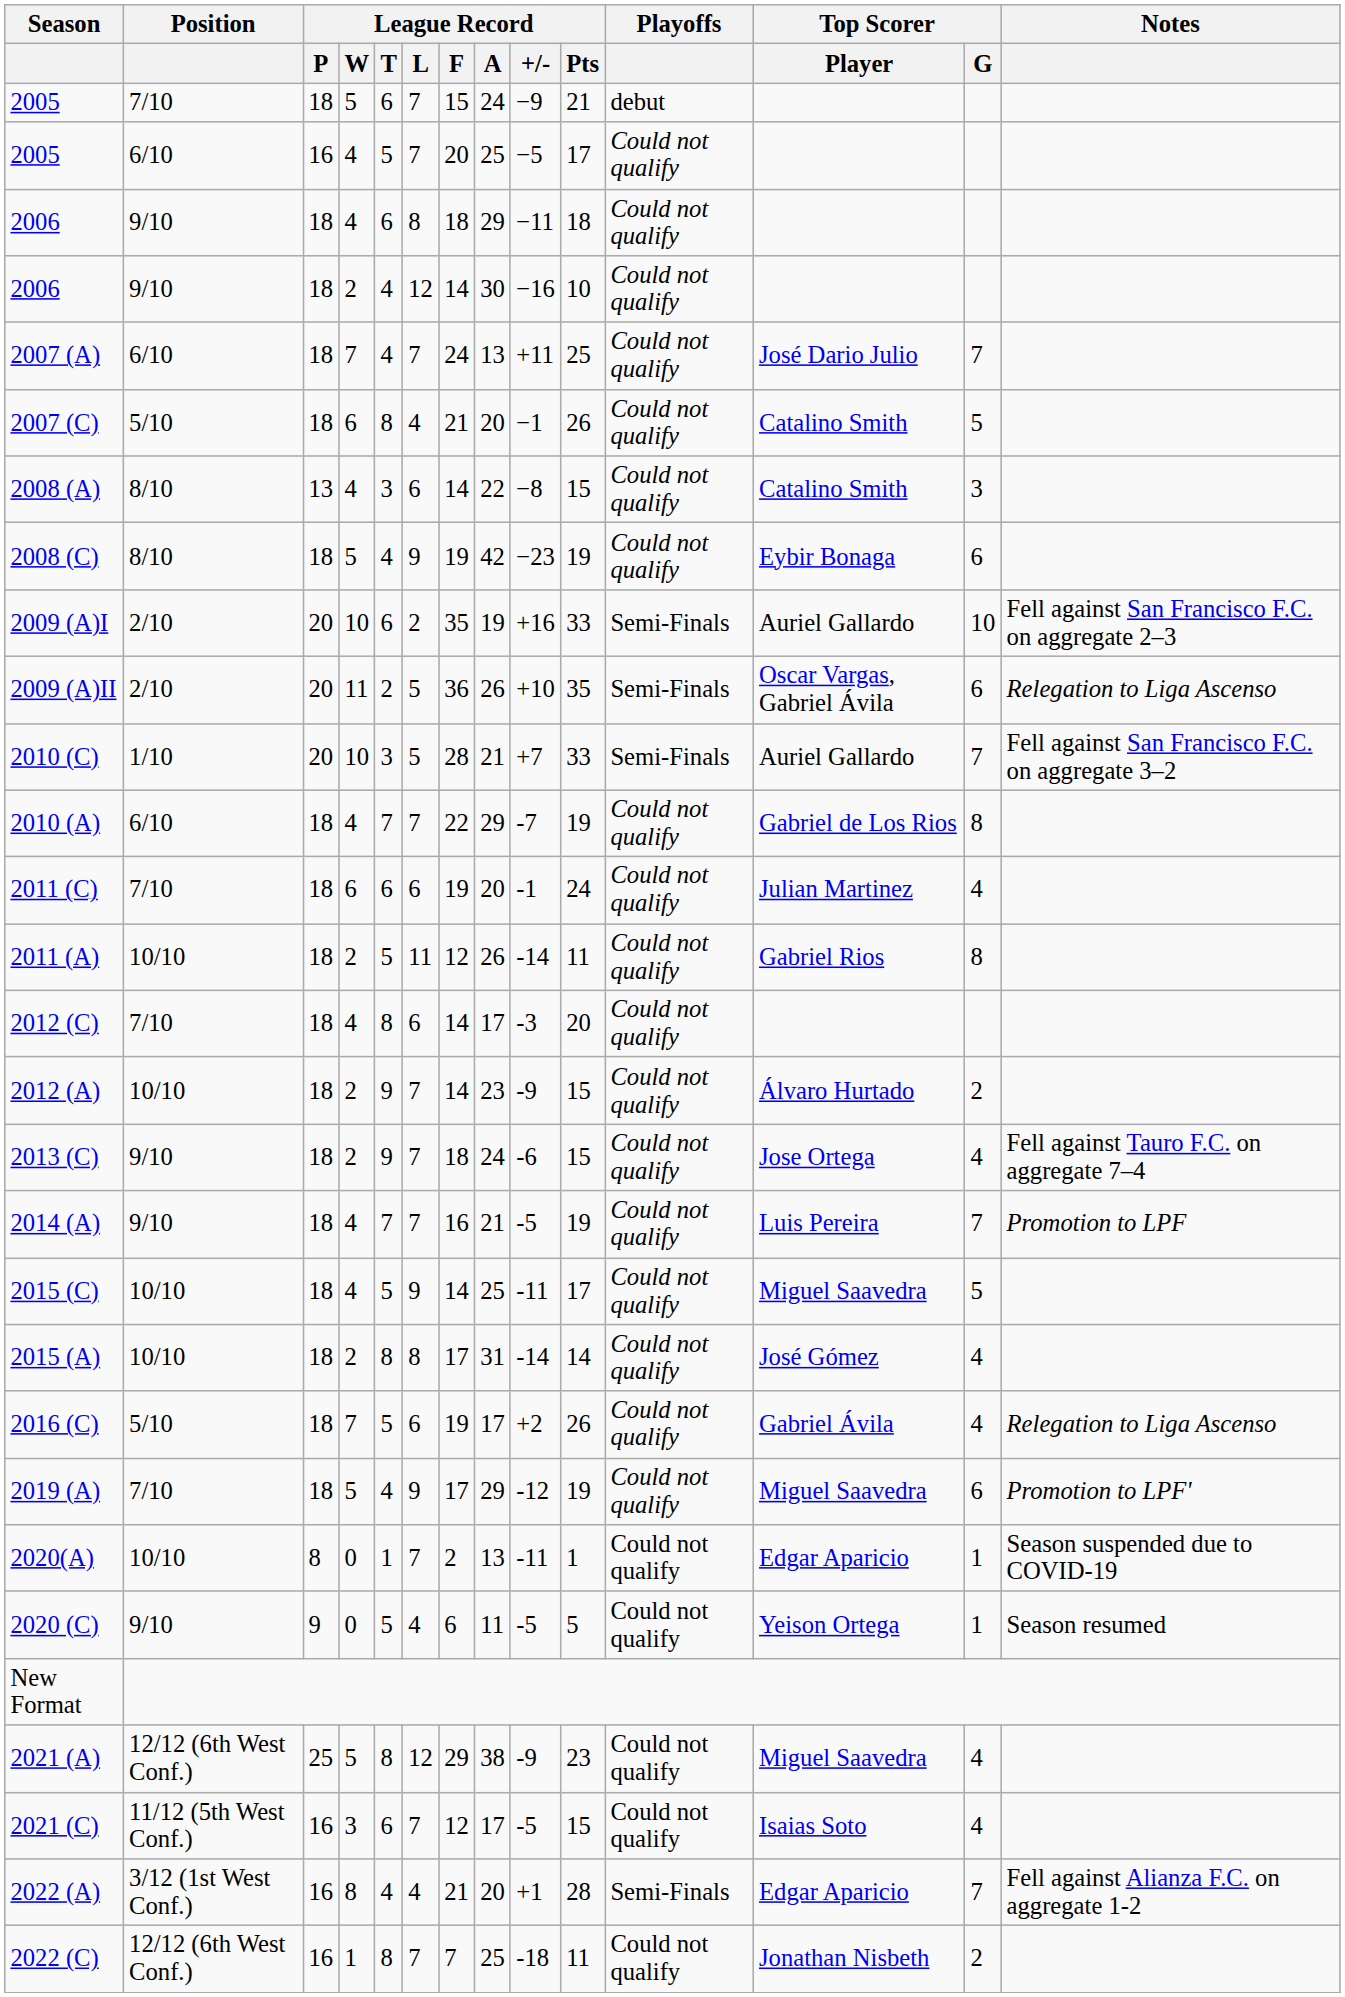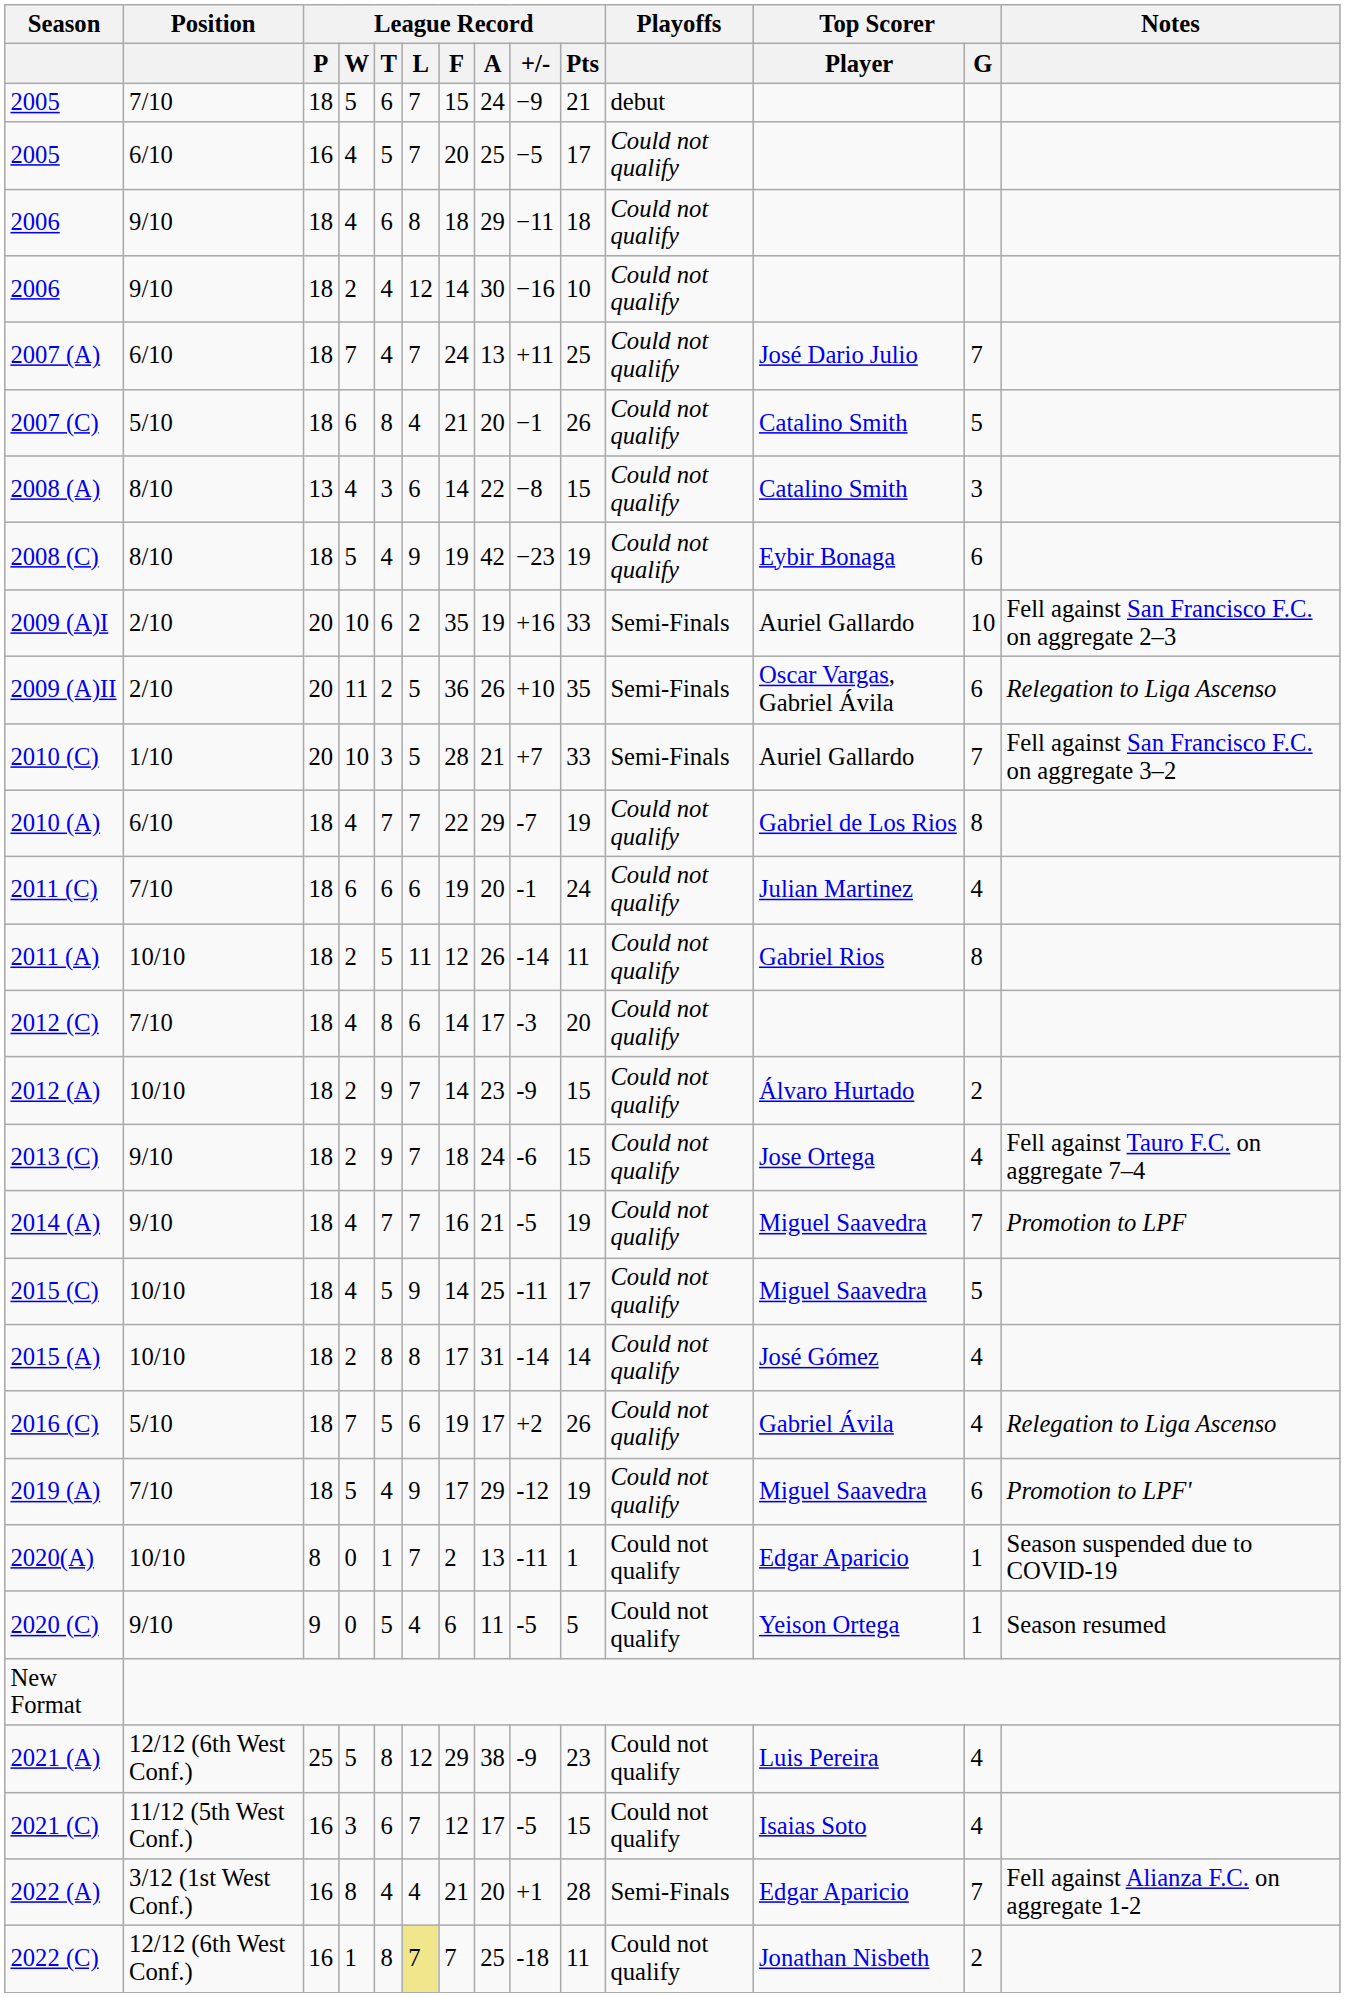2014 (A) | Top Scorer / Player: Luis Pereira -> Miguel Saavedra
2021 (A) | Top Scorer / Player: Miguel Saavedra -> Luis Pereira
2022 (C) | League Record / L: no background -> khaki background
